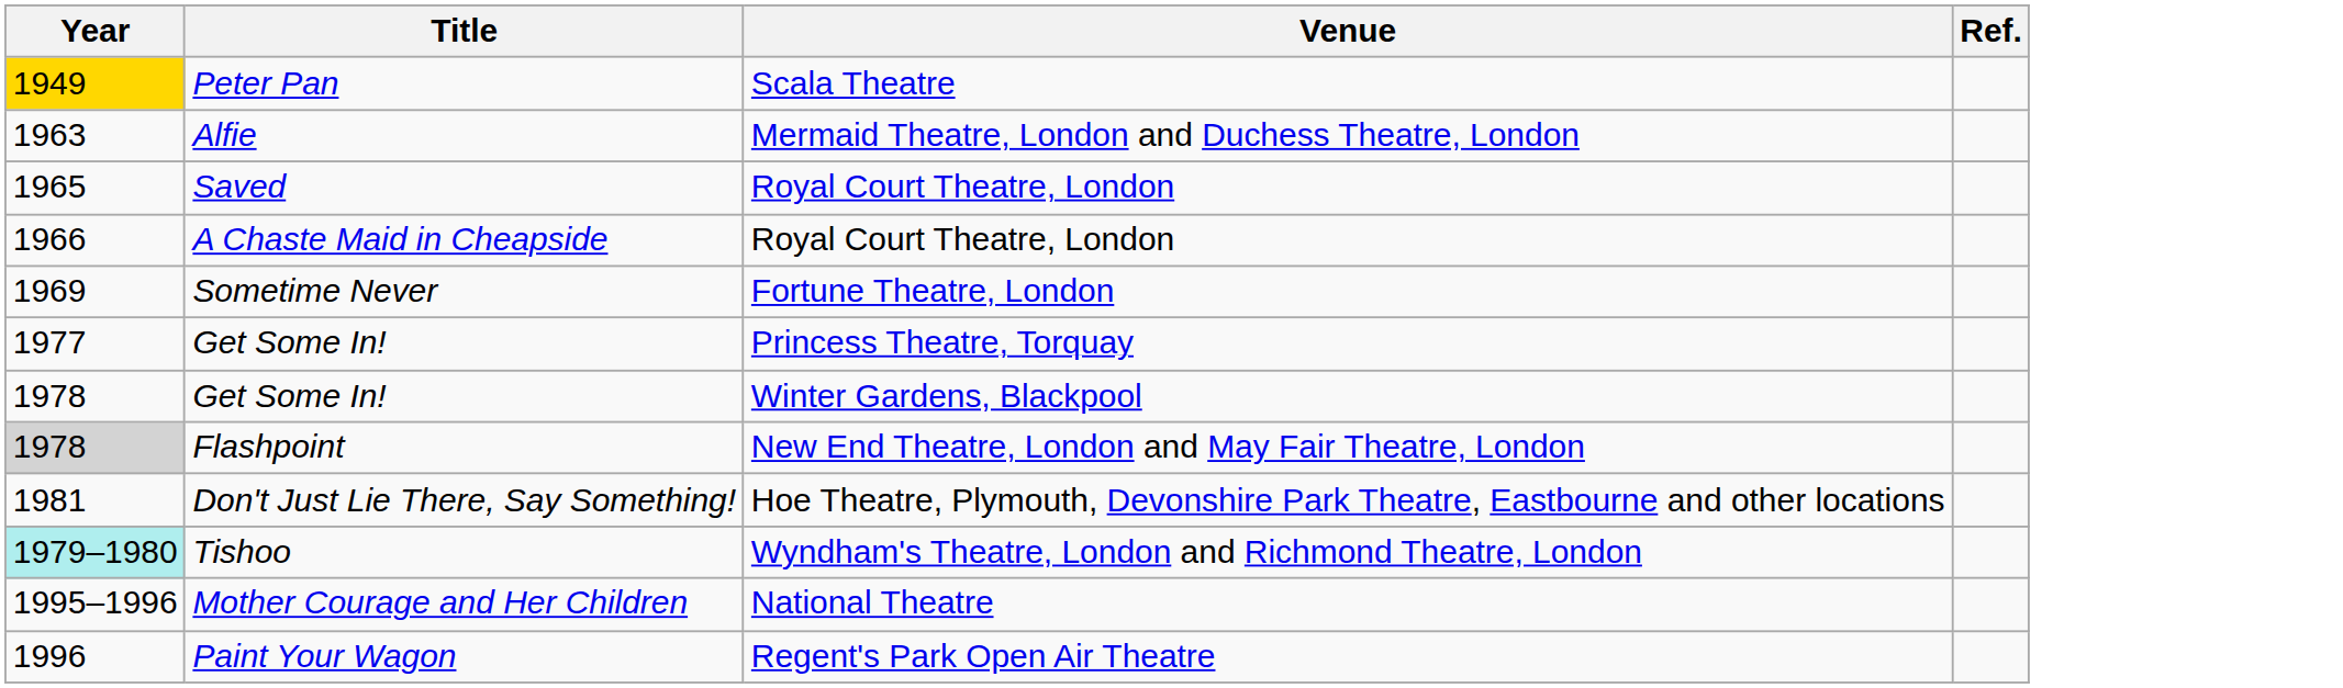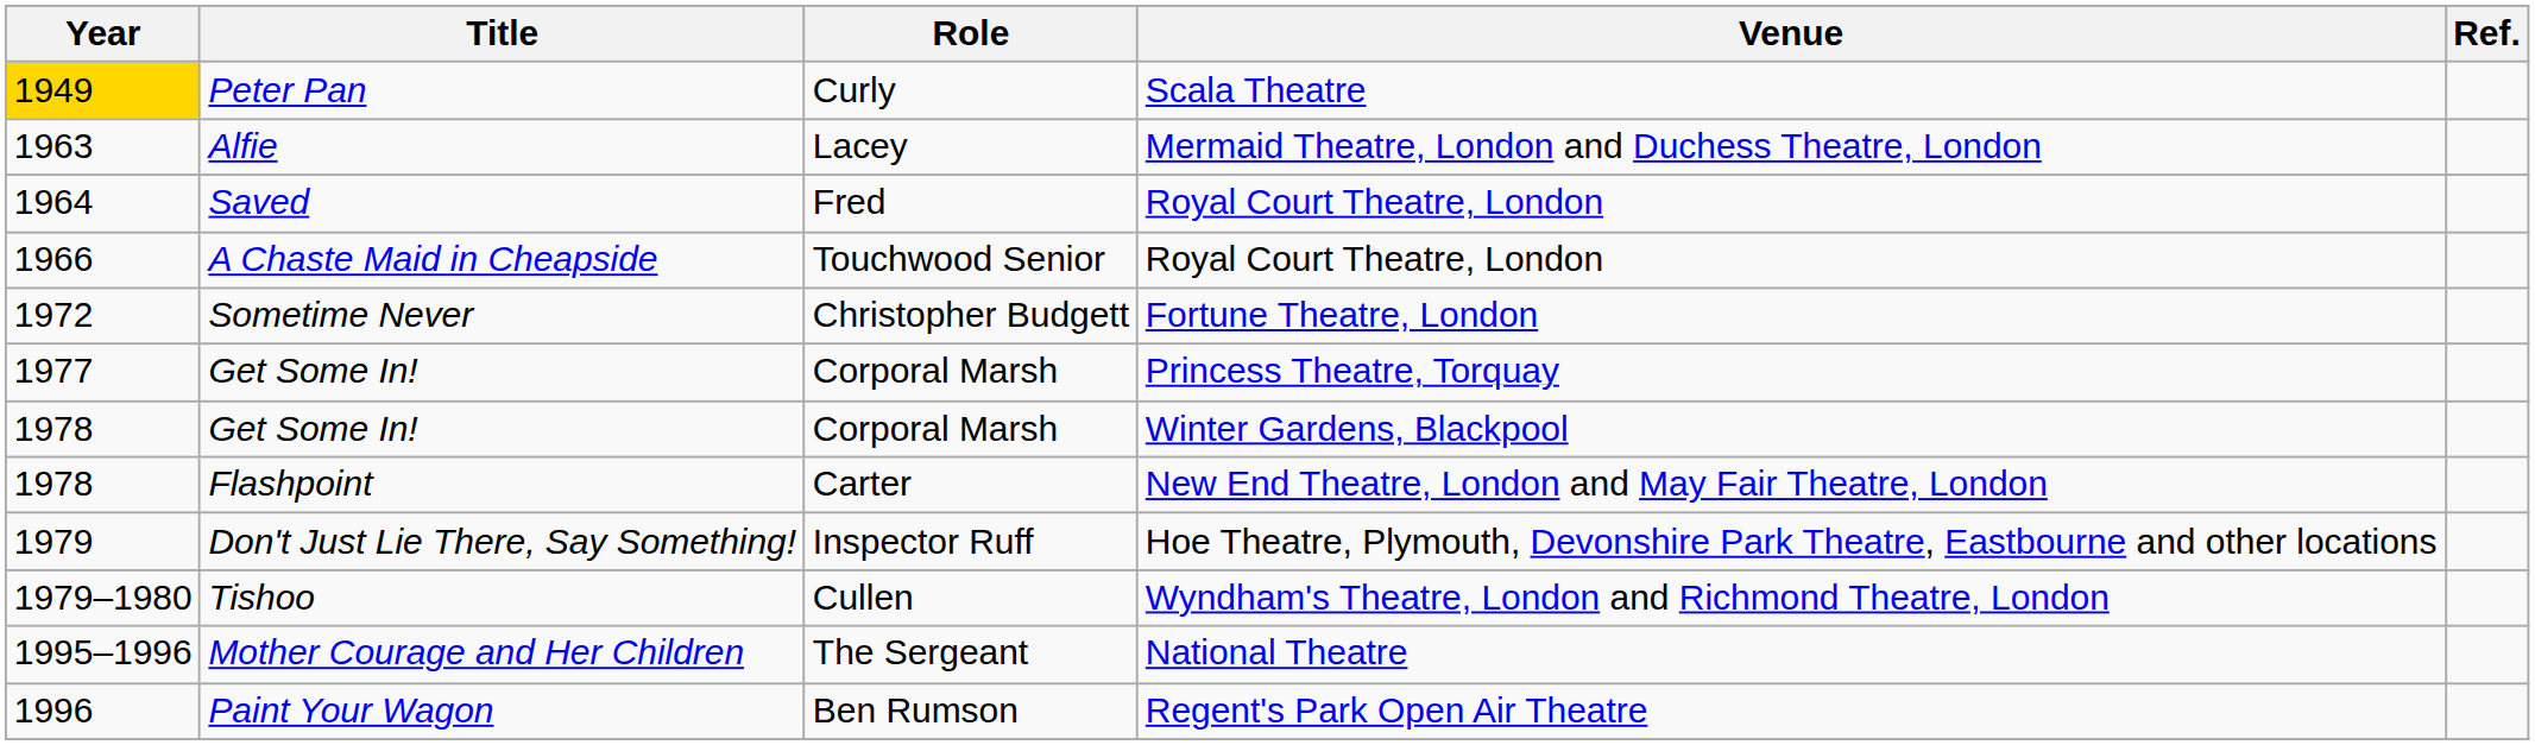+ column: Role | Curly | Lacey | Fred | Touchwood Senior | Christopher Budgett | Corporal Marsh | Corporal Marsh | Carter | Inspector Ruff | Cullen | The Sergeant | Ben Rumson
Saved | Year: 1965 -> 1964
Sometime Never | Year: 1969 -> 1972
Flashpoint | Year: lightgrey background -> no background
Don't Just Lie There, Say Something! | Year: 1981 -> 1979
Tishoo | Year: paleturquoise background -> no background
